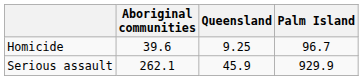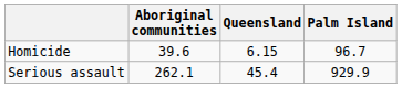Homicide | Queensland: 9.25 -> 6.15
Serious assault | Queensland: 45.9 -> 45.4
